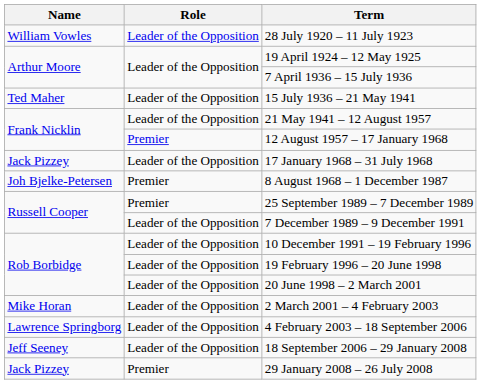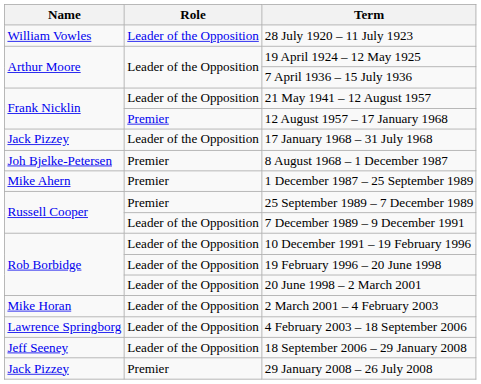- row: Ted Maher | Leader of the Opposition | 15 July 1936 – 21 May 1941
+ row: Mike Ahern | Premier | 1 December 1987 – 25 September 1989
